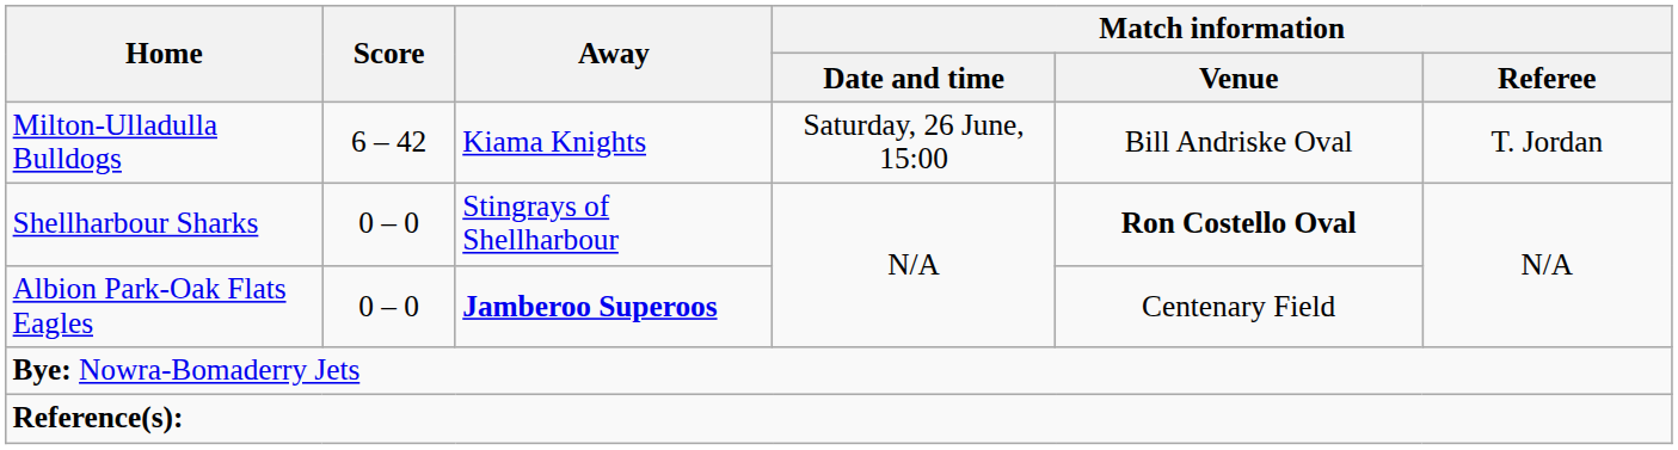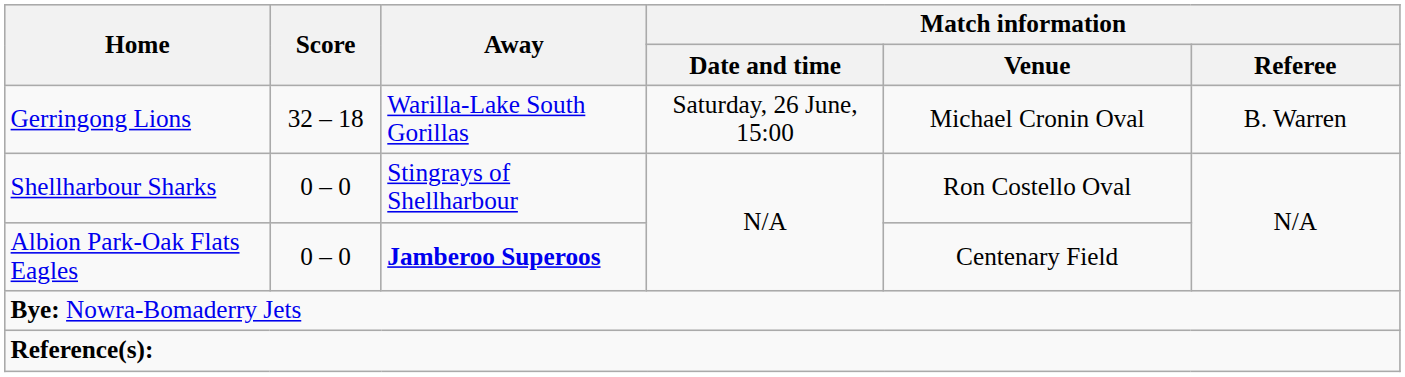+ row: Gerringong Lions | 32 – 18 | Warilla-Lake South Gorillas | Saturday, 26 June, 15:00 | Michael Cronin Oval | B. Warren
- row: Milton-Ulladulla Bulldogs | 6 – 42 | Kiama Knights | Saturday, 26 June, 15:00 | Bill Andriske Oval | T. Jordan
Shellharbour Sharks | Match information / Venue: bold -> normal
